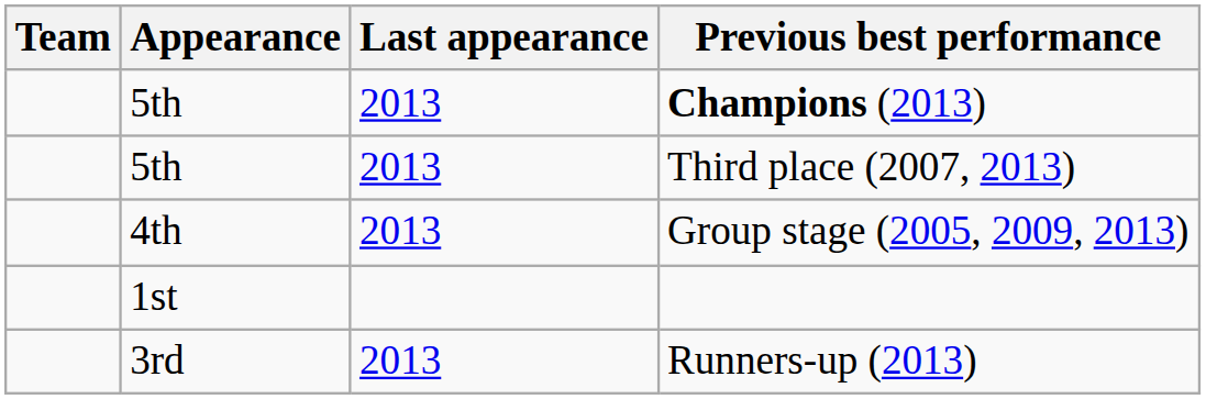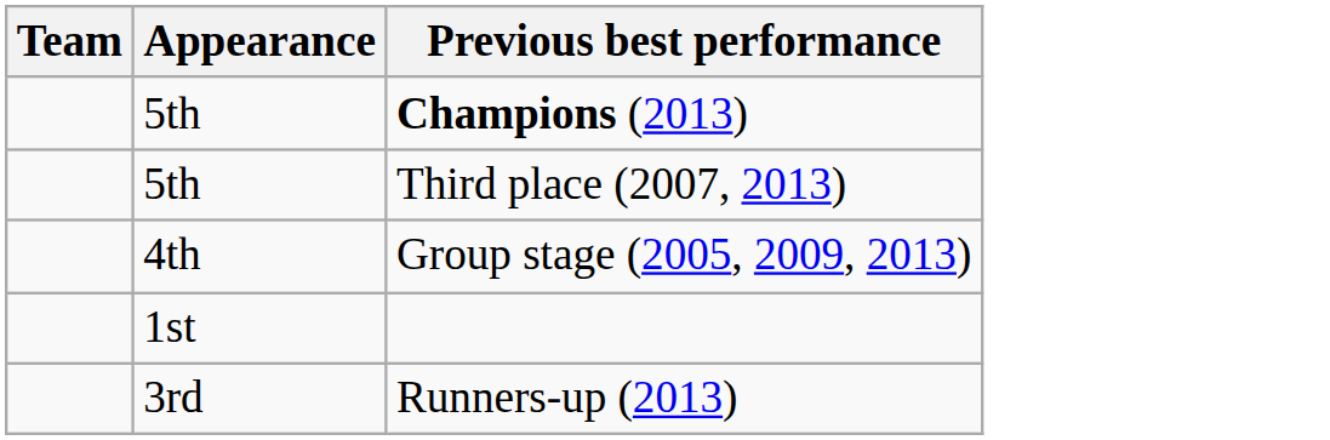- column: Last appearance | 2013 | 2013 | 2013 | 2013
